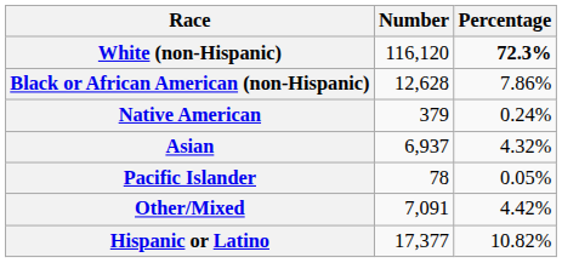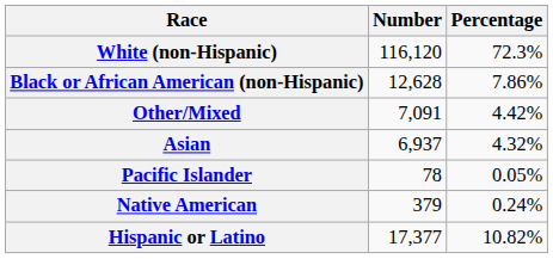White (non-Hispanic) | Percentage: bold -> normal
rows swapped: Native American <-> Other/Mixed
